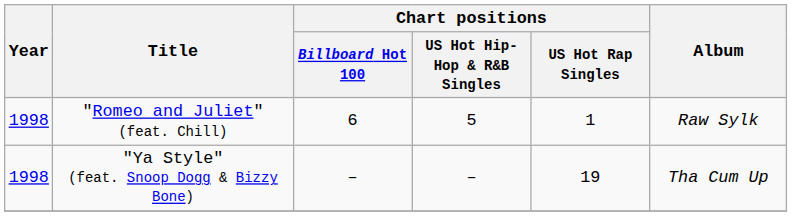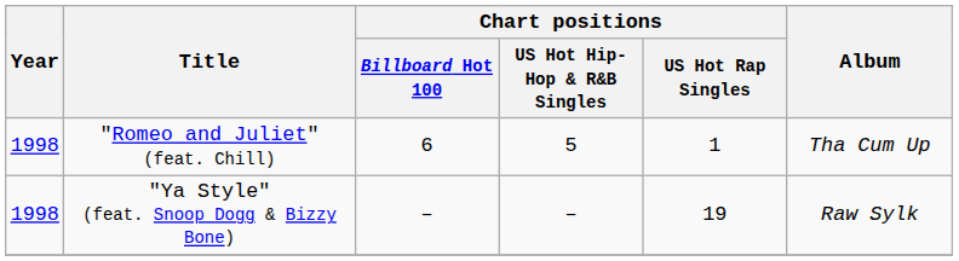"Romeo and Juliet" (feat. Chill) | Album: Raw Sylk -> Tha Cum Up
"Ya Style" (feat. Snoop Dogg & Bizzy Bone) | Album: Tha Cum Up -> Raw Sylk
